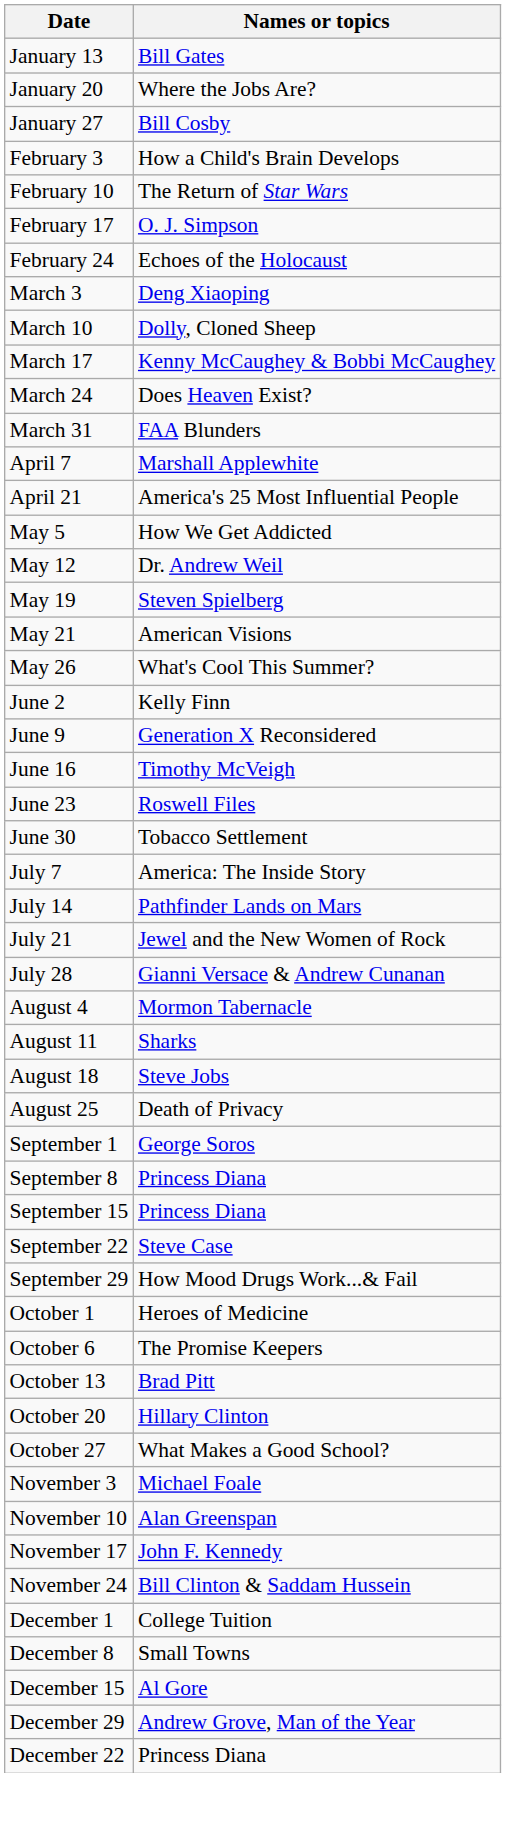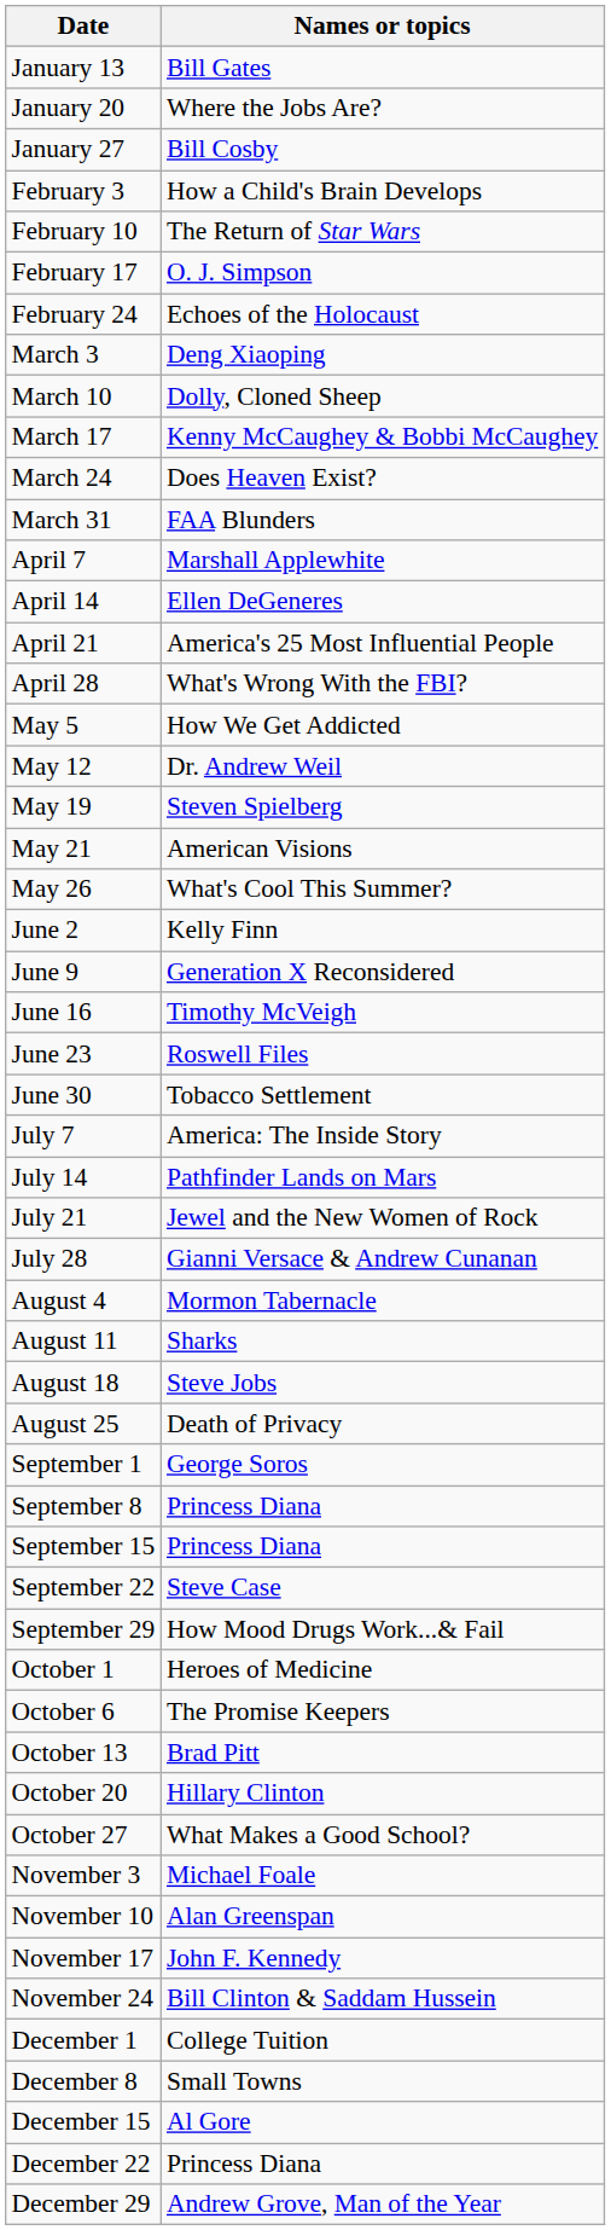+ row: April 14 | Ellen DeGeneres
+ row: April 28 | What's Wrong With the FBI?
rows swapped: December 22 <-> December 29
